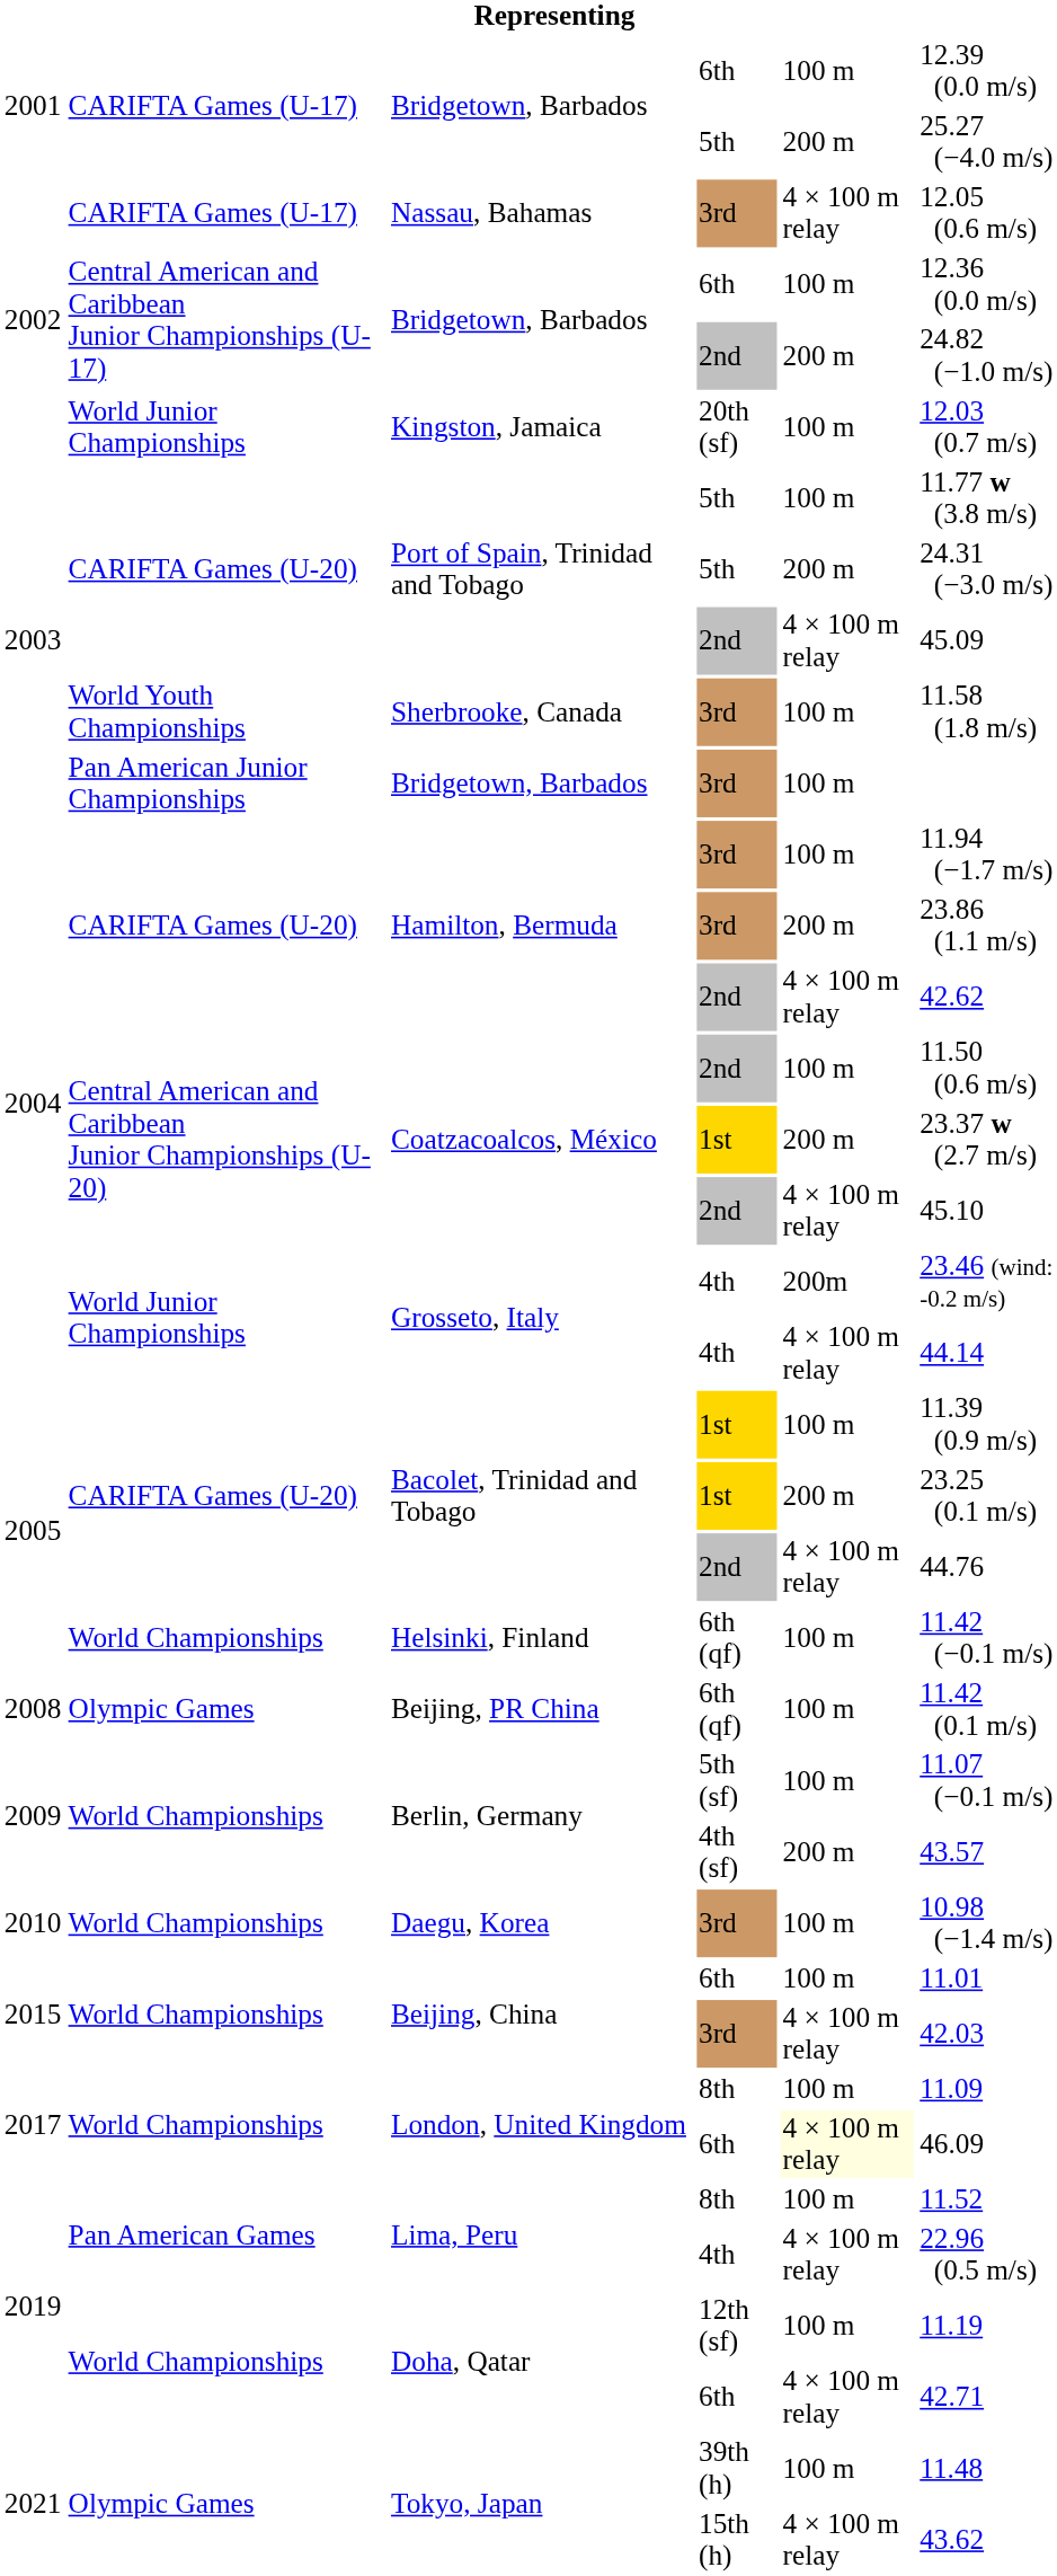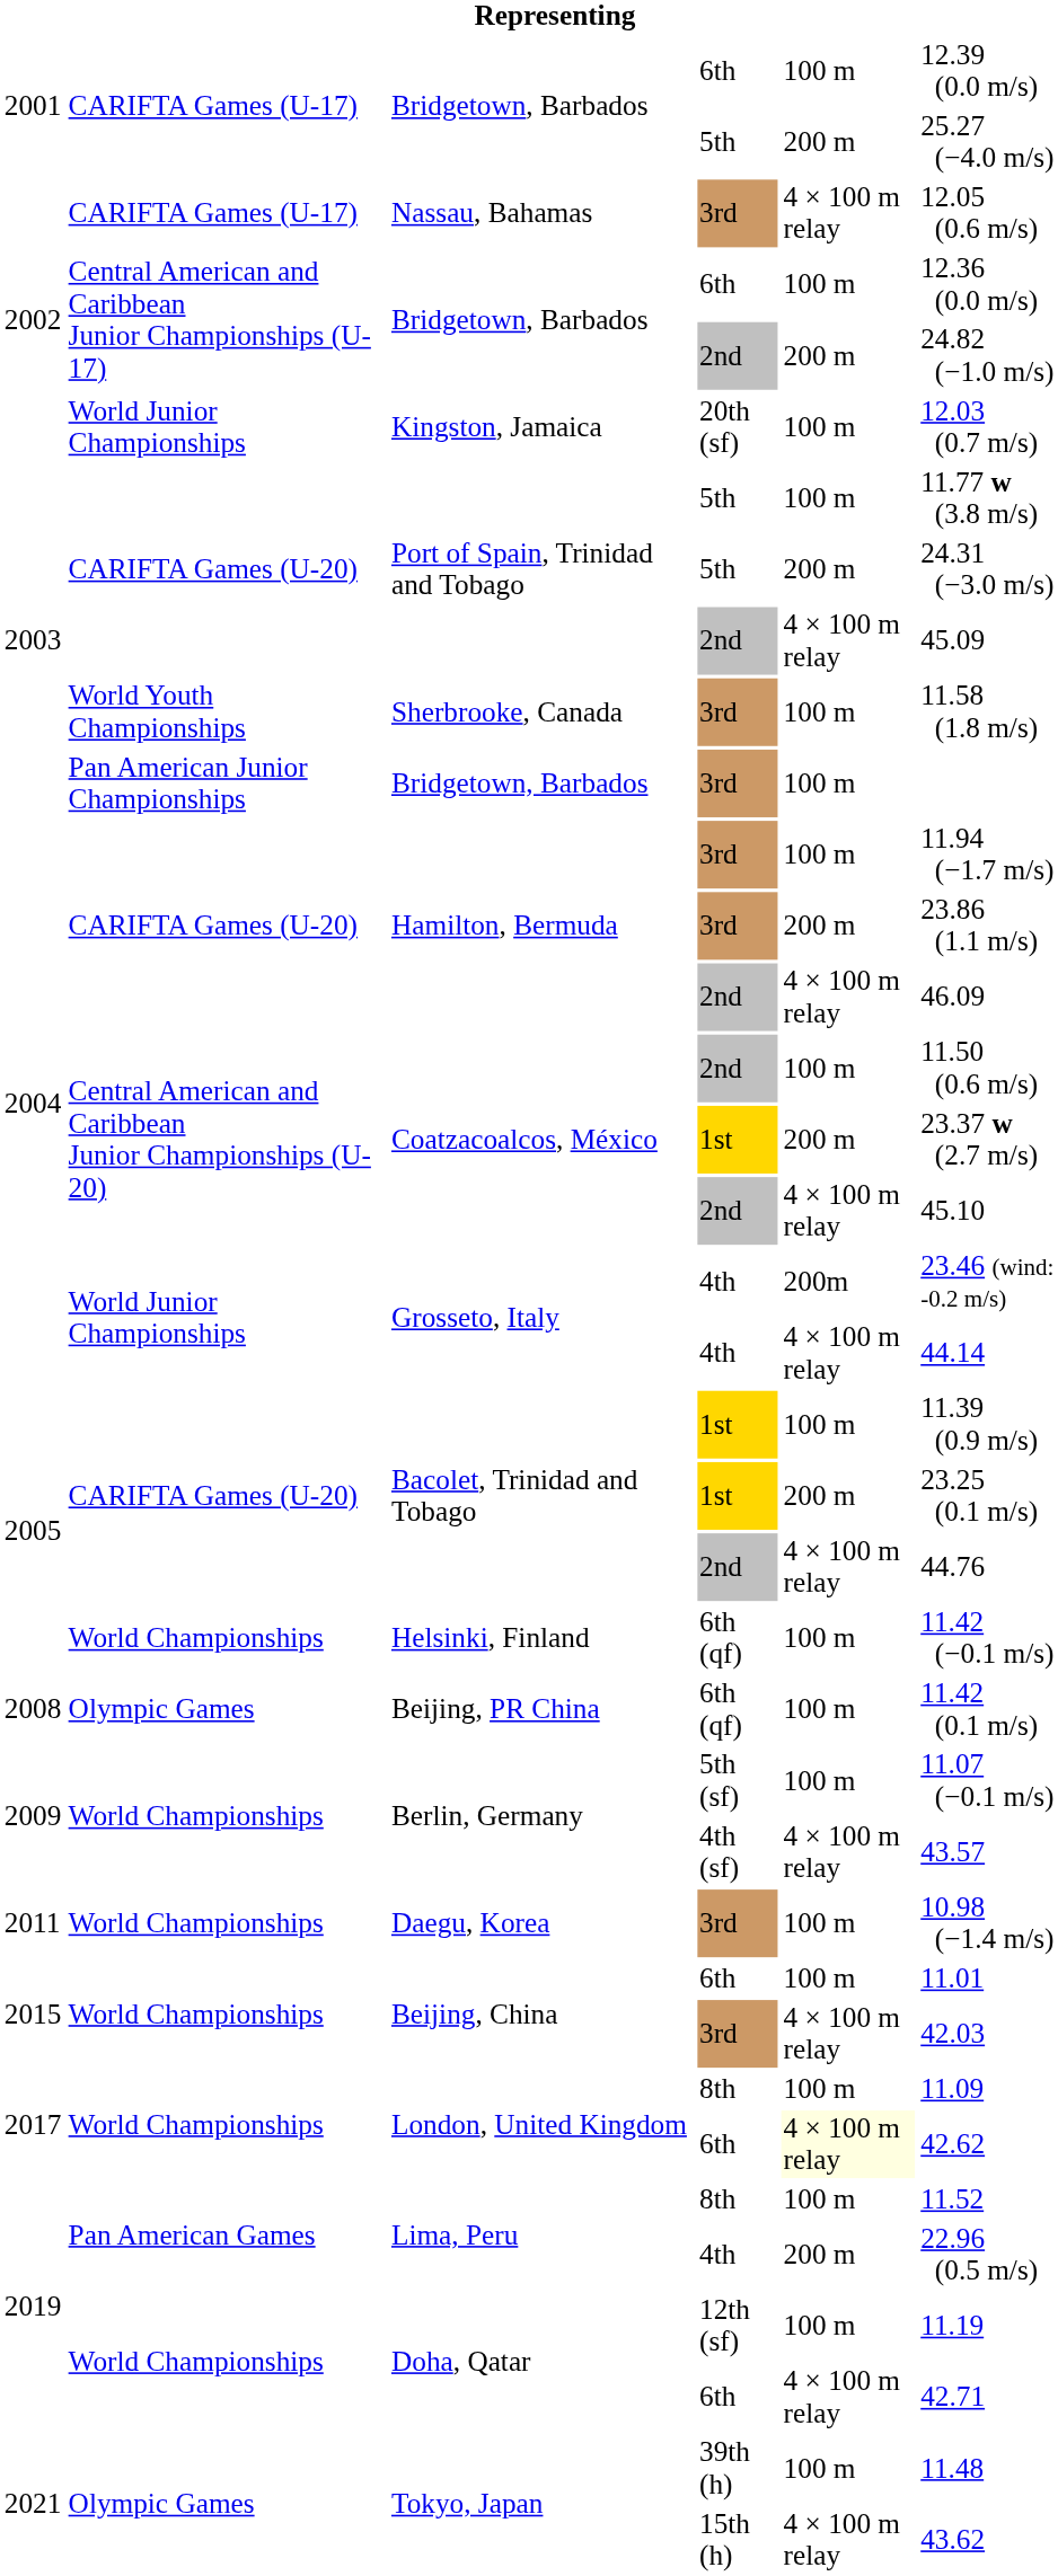Hamilton, Bermuda / 2nd | column 6: 42.62 -> 46.09
Berlin, Germany / 4th (sf) | column 5: 200 m -> 4 × 100 m relay
Daegu, Korea | column 1: 2010 -> 2011
London, United Kingdom / 6th | column 6: 46.09 -> 42.62
Lima, Peru / 4th | column 5: 4 × 100 m relay -> 200 m
